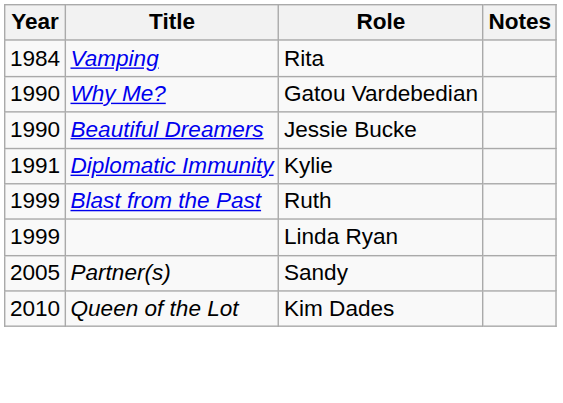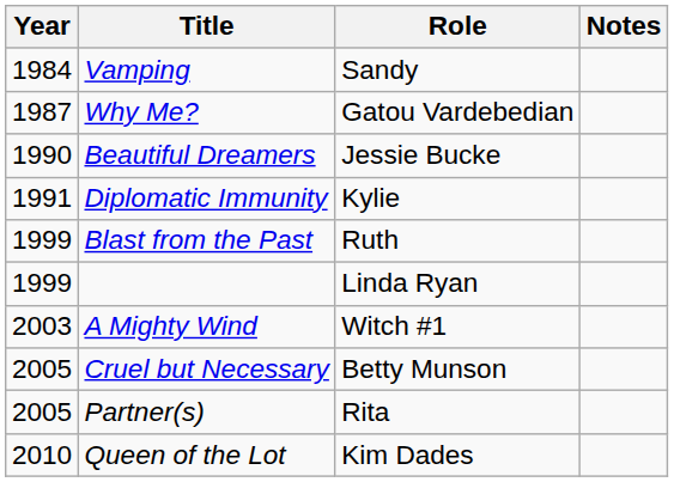Vamping | Role: Rita -> Sandy
Why Me? | Year: 1990 -> 1987
+ row: 2003 | A Mighty Wind | Witch #1
+ row: 2005 | Cruel but Necessary | Betty Munson
Partner(s) | Role: Sandy -> Rita
